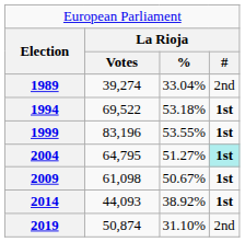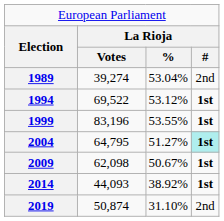1989 | column 3: 33.04% -> 53.04%
1994 | column 3: 53.18% -> 53.12%
2009 | column 2: 61,098 -> 62,098
